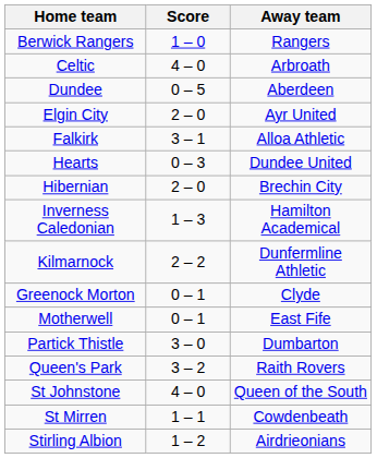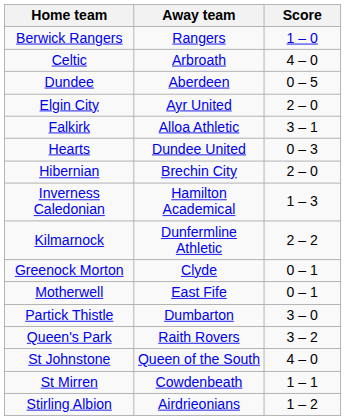columns swapped: Score <-> Away team
